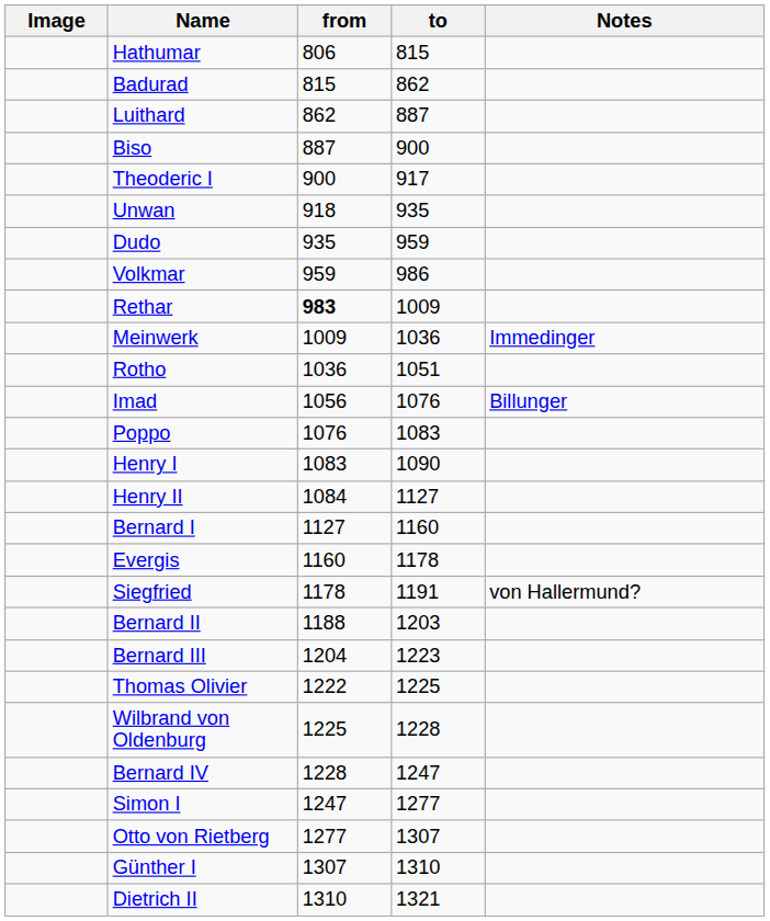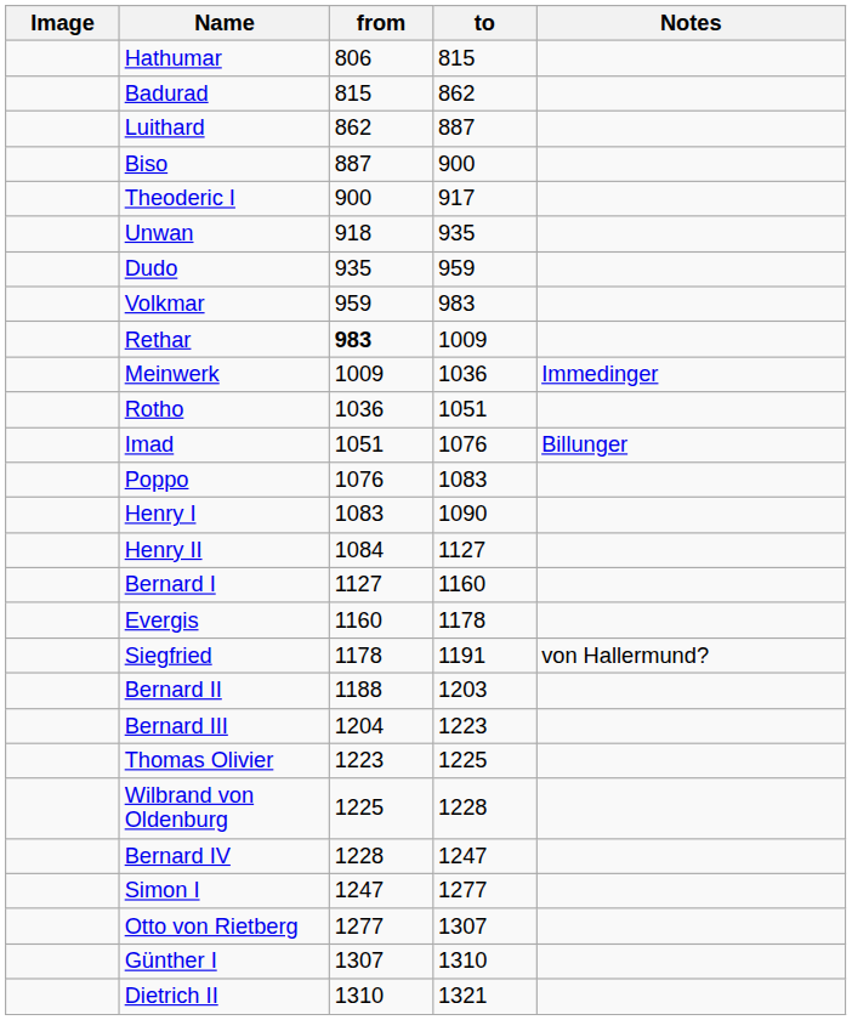Volkmar | to: 986 -> 983
Imad | from: 1056 -> 1051
Thomas Olivier | from: 1222 -> 1223
